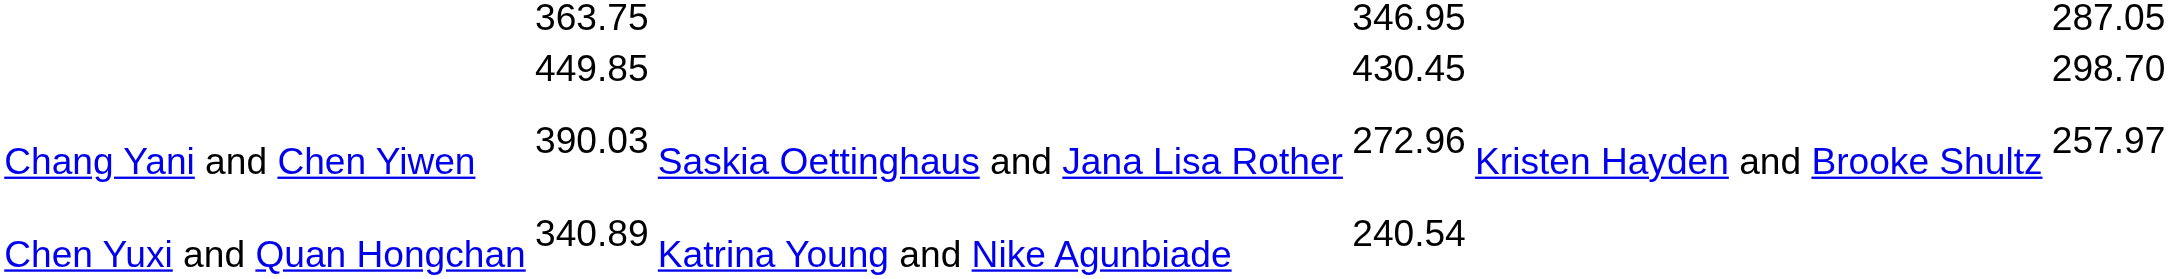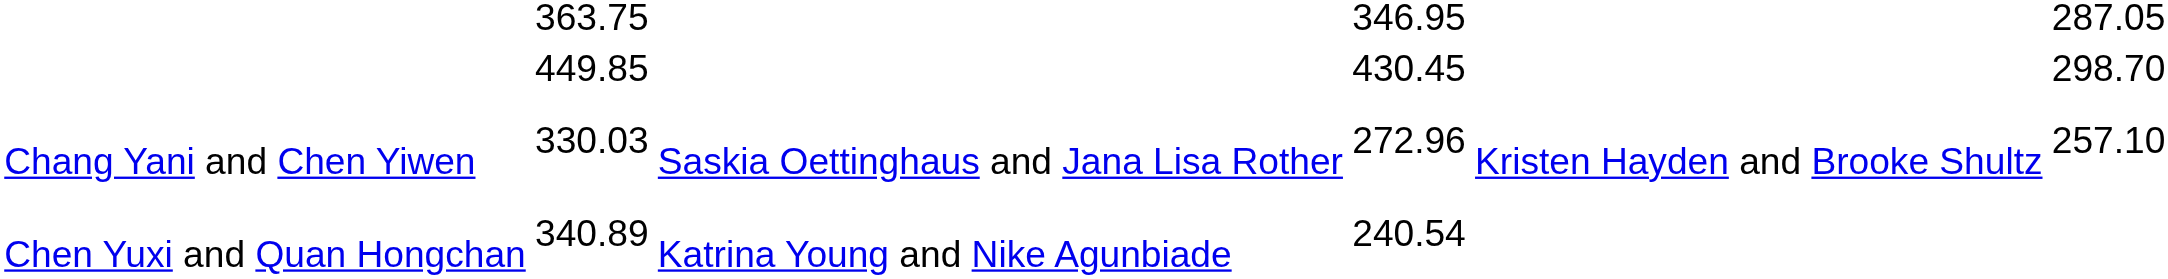Chang Yani and Chen Yiwen | column 3: 390.03 -> 330.03
Chang Yani and Chen Yiwen | column 7: 257.97 -> 257.10
